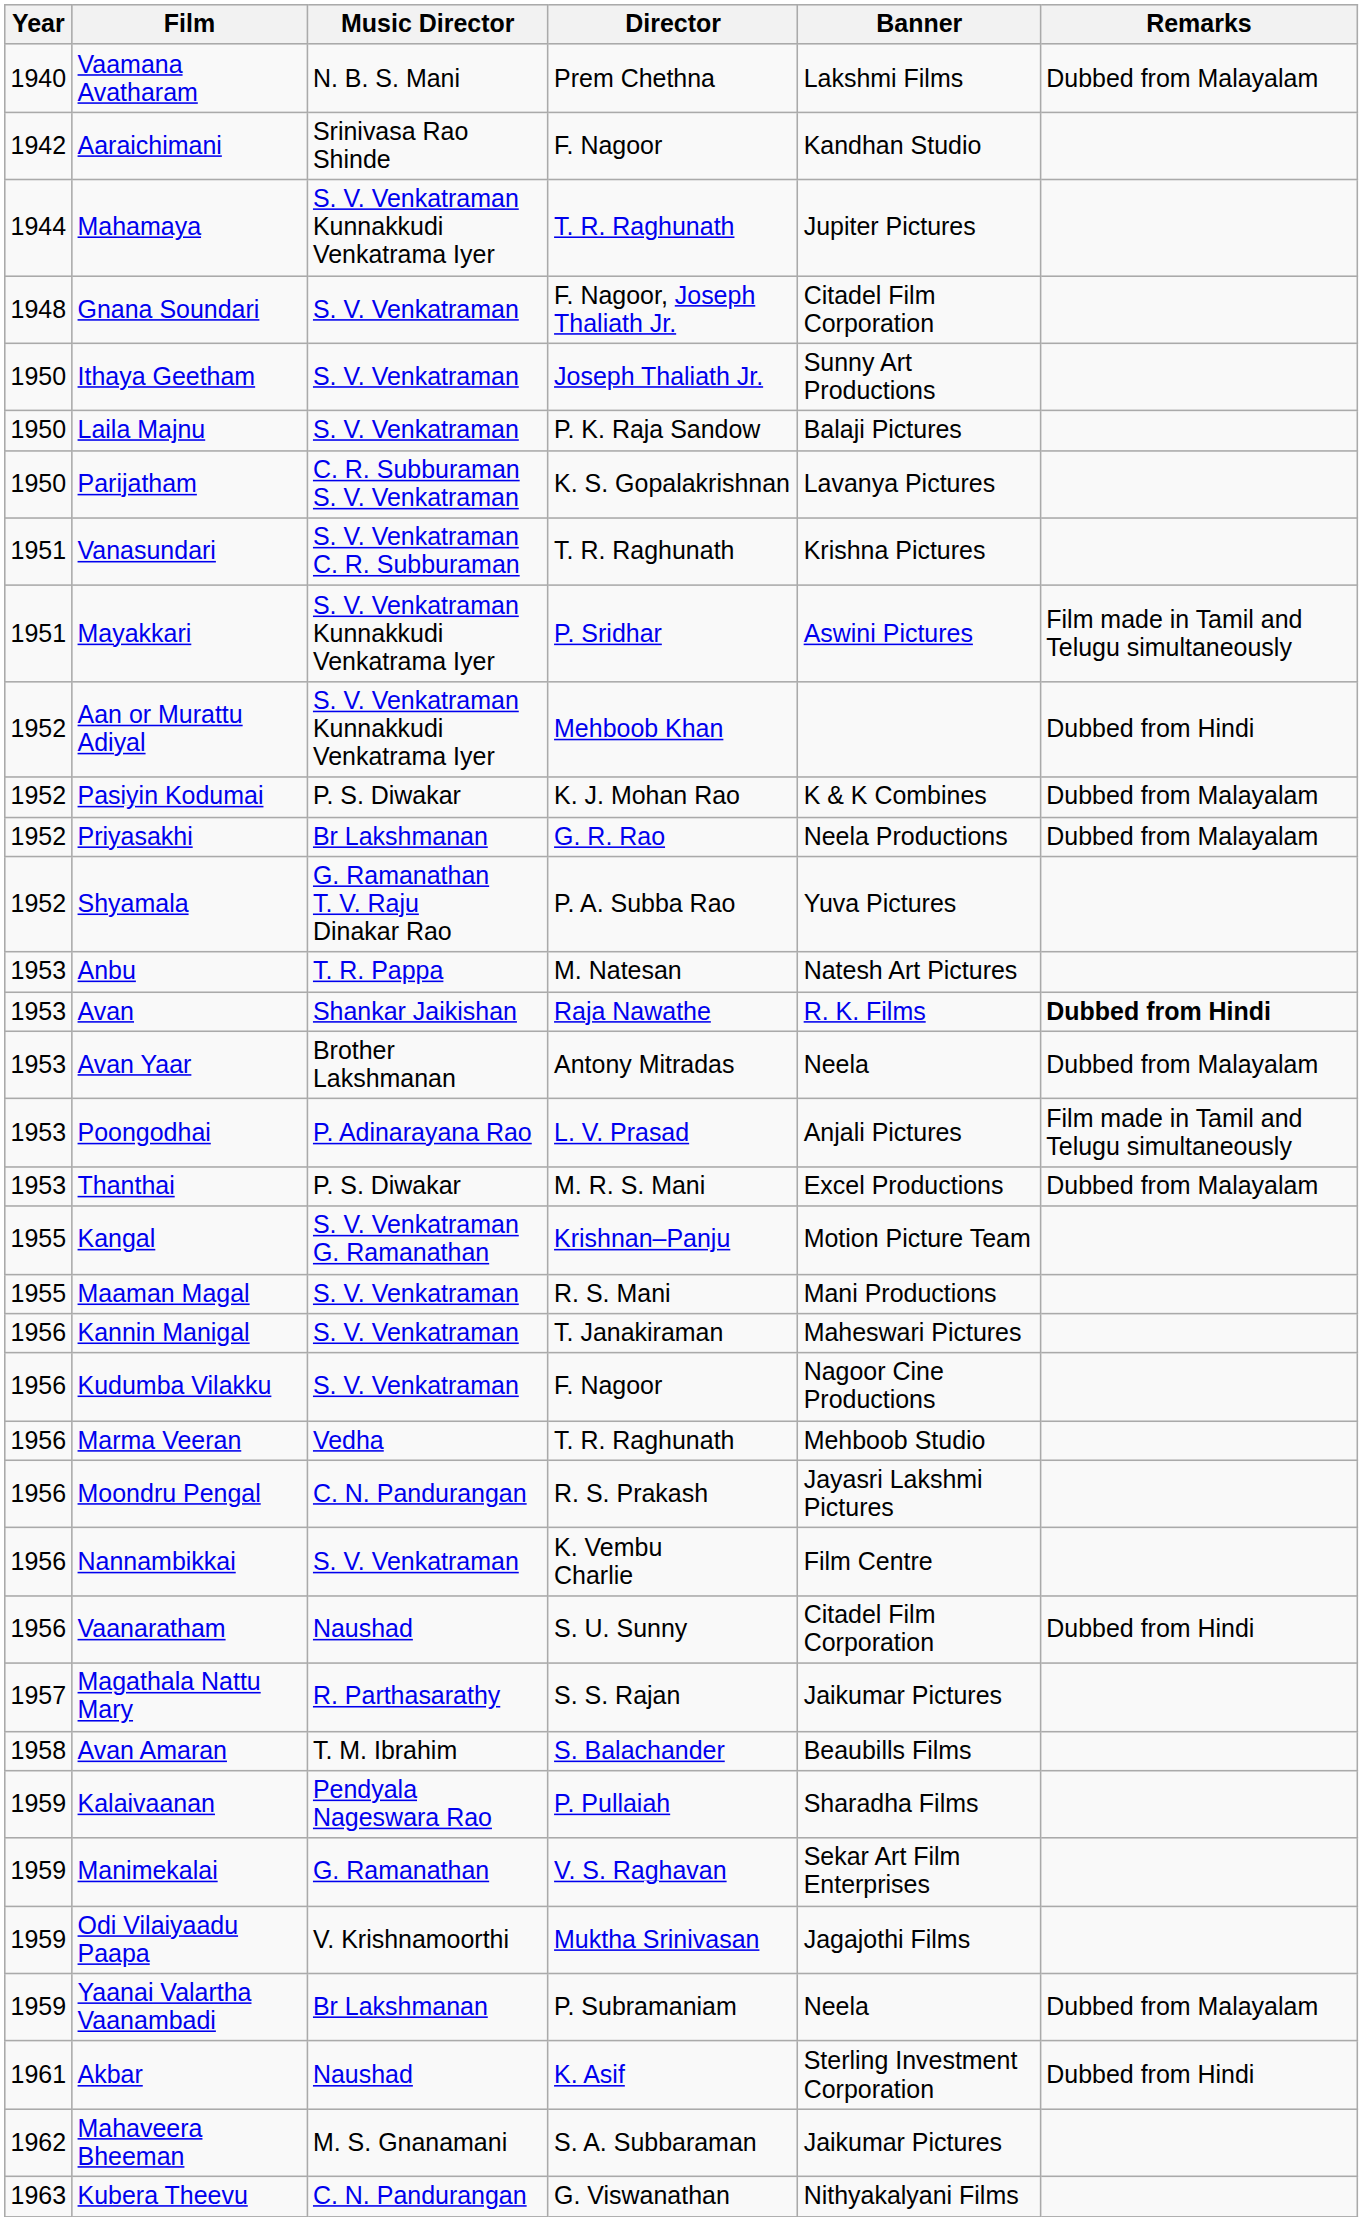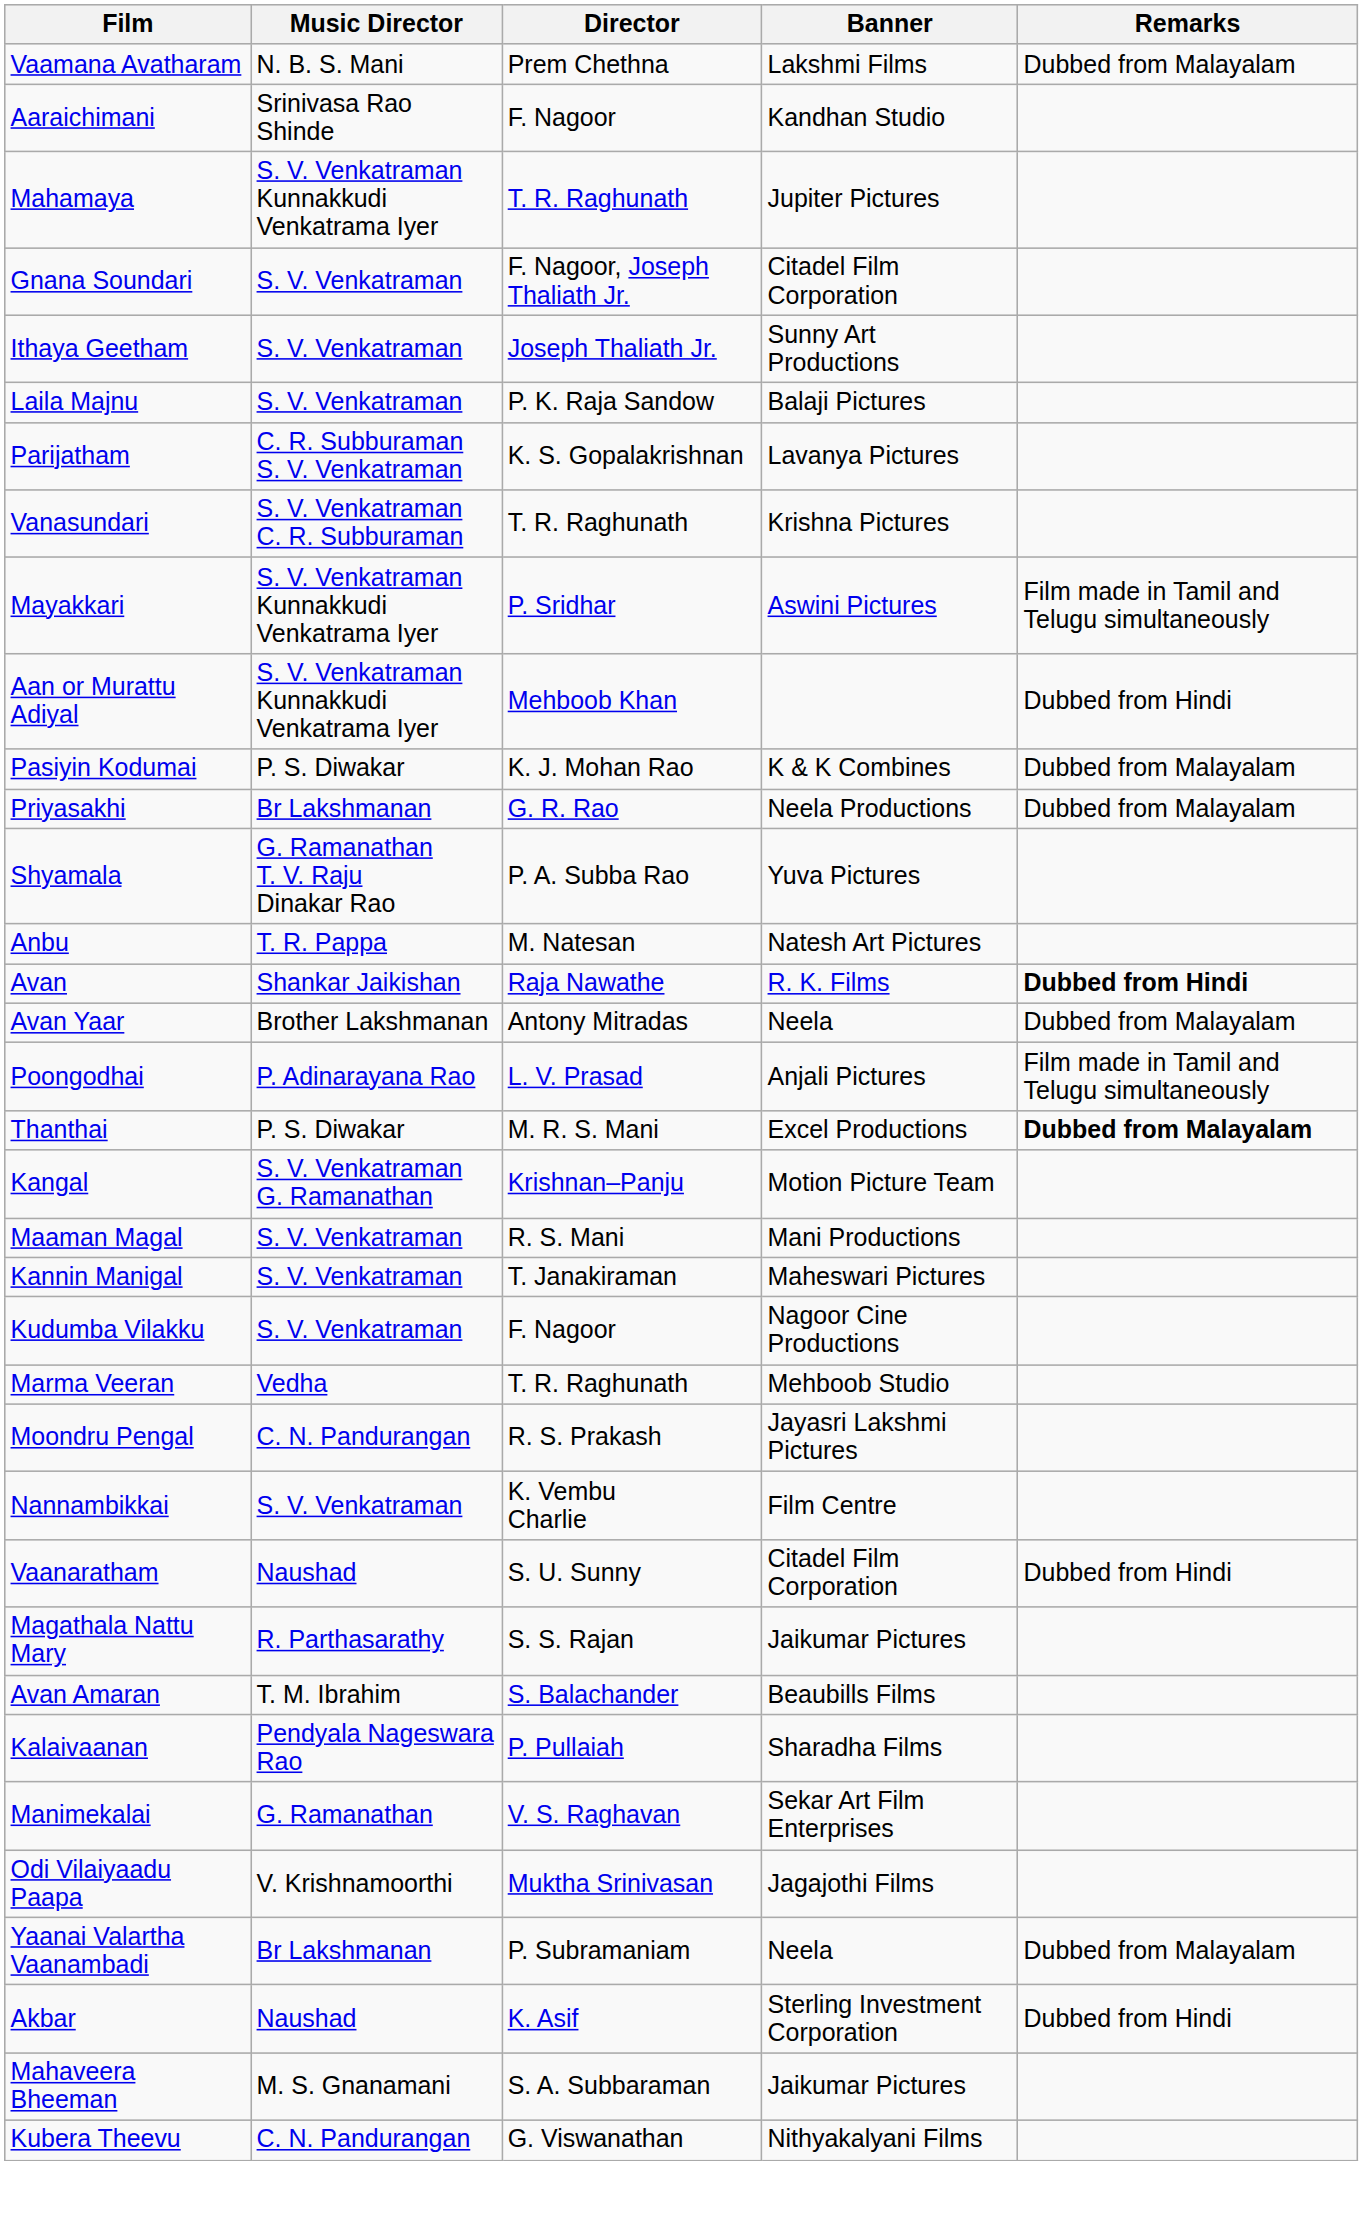- column: Year | 1940 | 1942 | 1944 | 1948 | 1950 | 1950 | 1950 | 1951 | 1951 | 1952 | 1952 | 1952 | 1952 | 1953 | 1953 | 1953 | 1953 | 1953 | 1955 | 1955 | 1956 | 1956 | 1956 | 1956 | 1956 | 1956 | 1957 | 1958 | 1959 | 1959 | 1959 | 1959 | 1961 | 1962 | 1963
Thanthai | Remarks: normal -> bold
